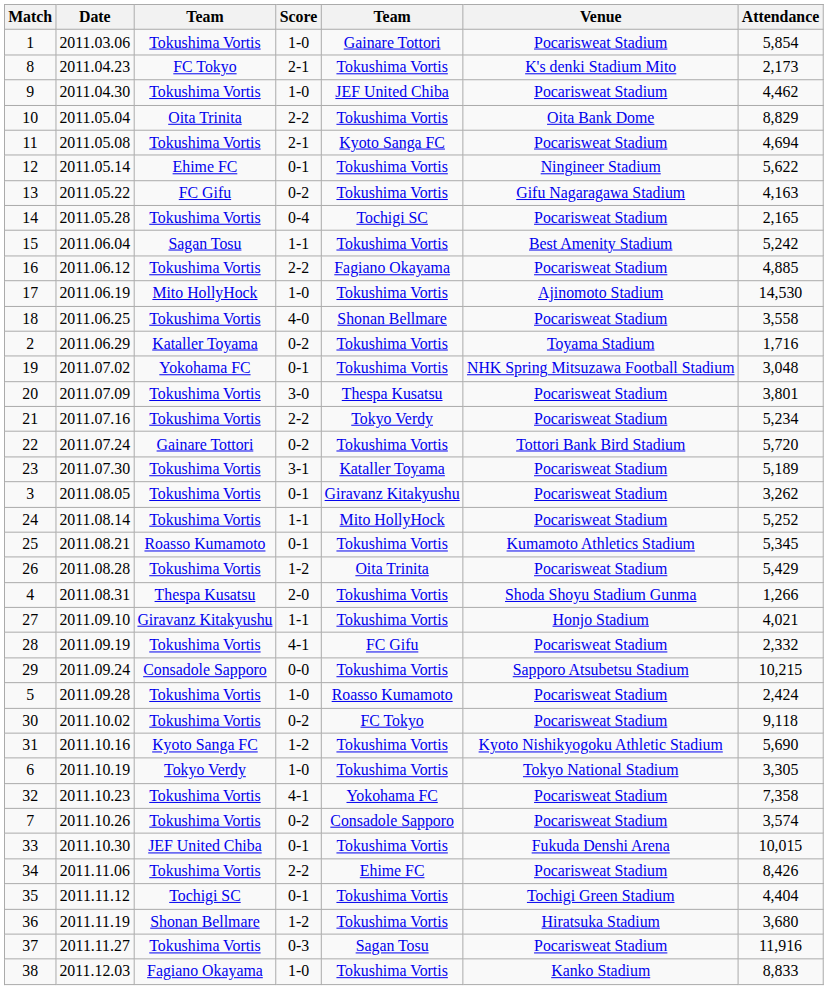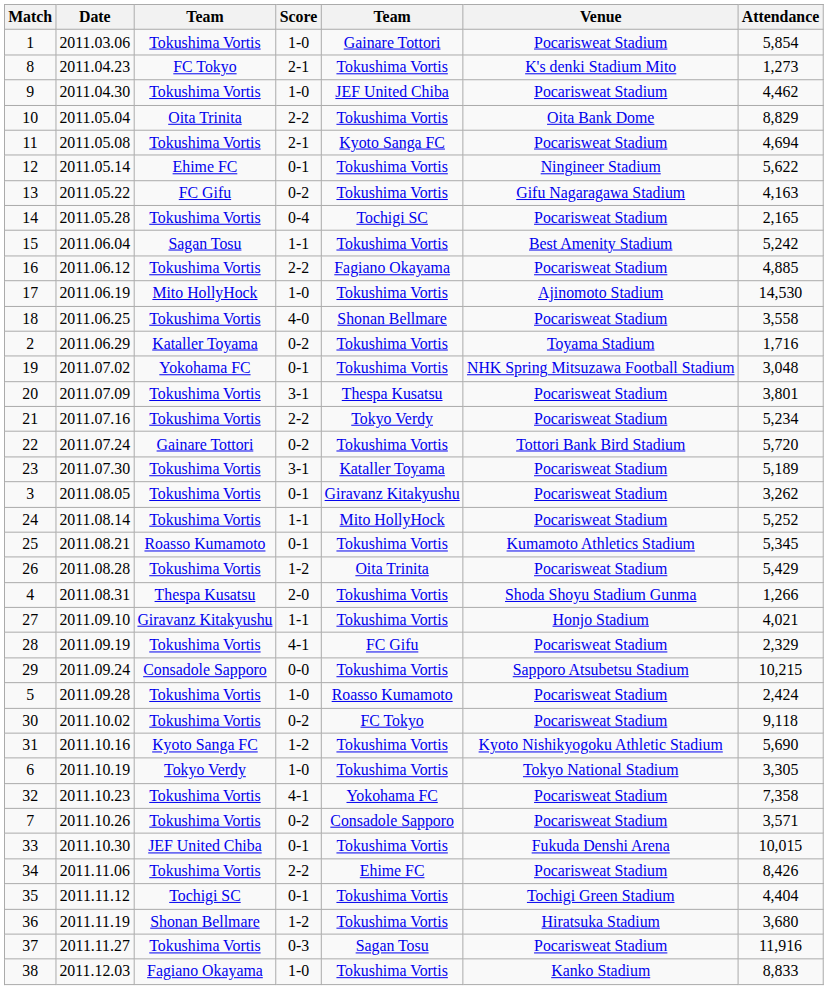8 | Attendance: 2,173 -> 1,273
20 | Score: 3-0 -> 3-1
28 | Attendance: 2,332 -> 2,329
7 | Attendance: 3,574 -> 3,571
